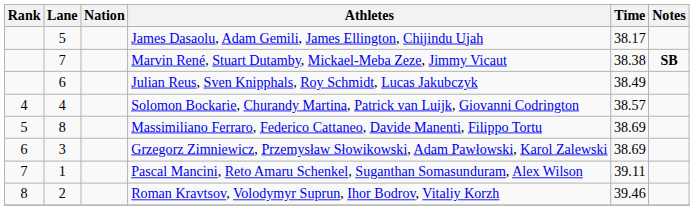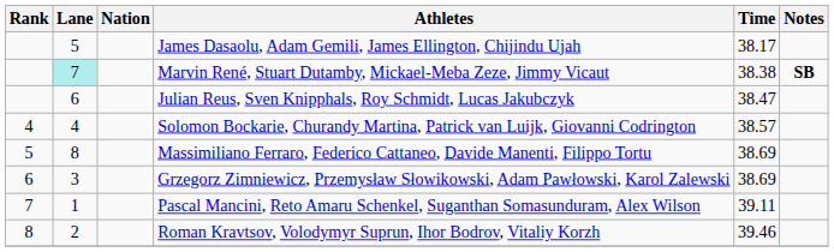Marvin René, Stuart Dutamby, Mickael-Meba Zeze, Jimmy Vicaut | Lane: no background -> paleturquoise background
Julian Reus, Sven Knipphals, Roy Schmidt, Lucas Jakubczyk | Time: 38.49 -> 38.47
